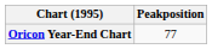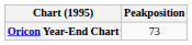Oricon Year-End Chart | Peakposition: 77 -> 73
